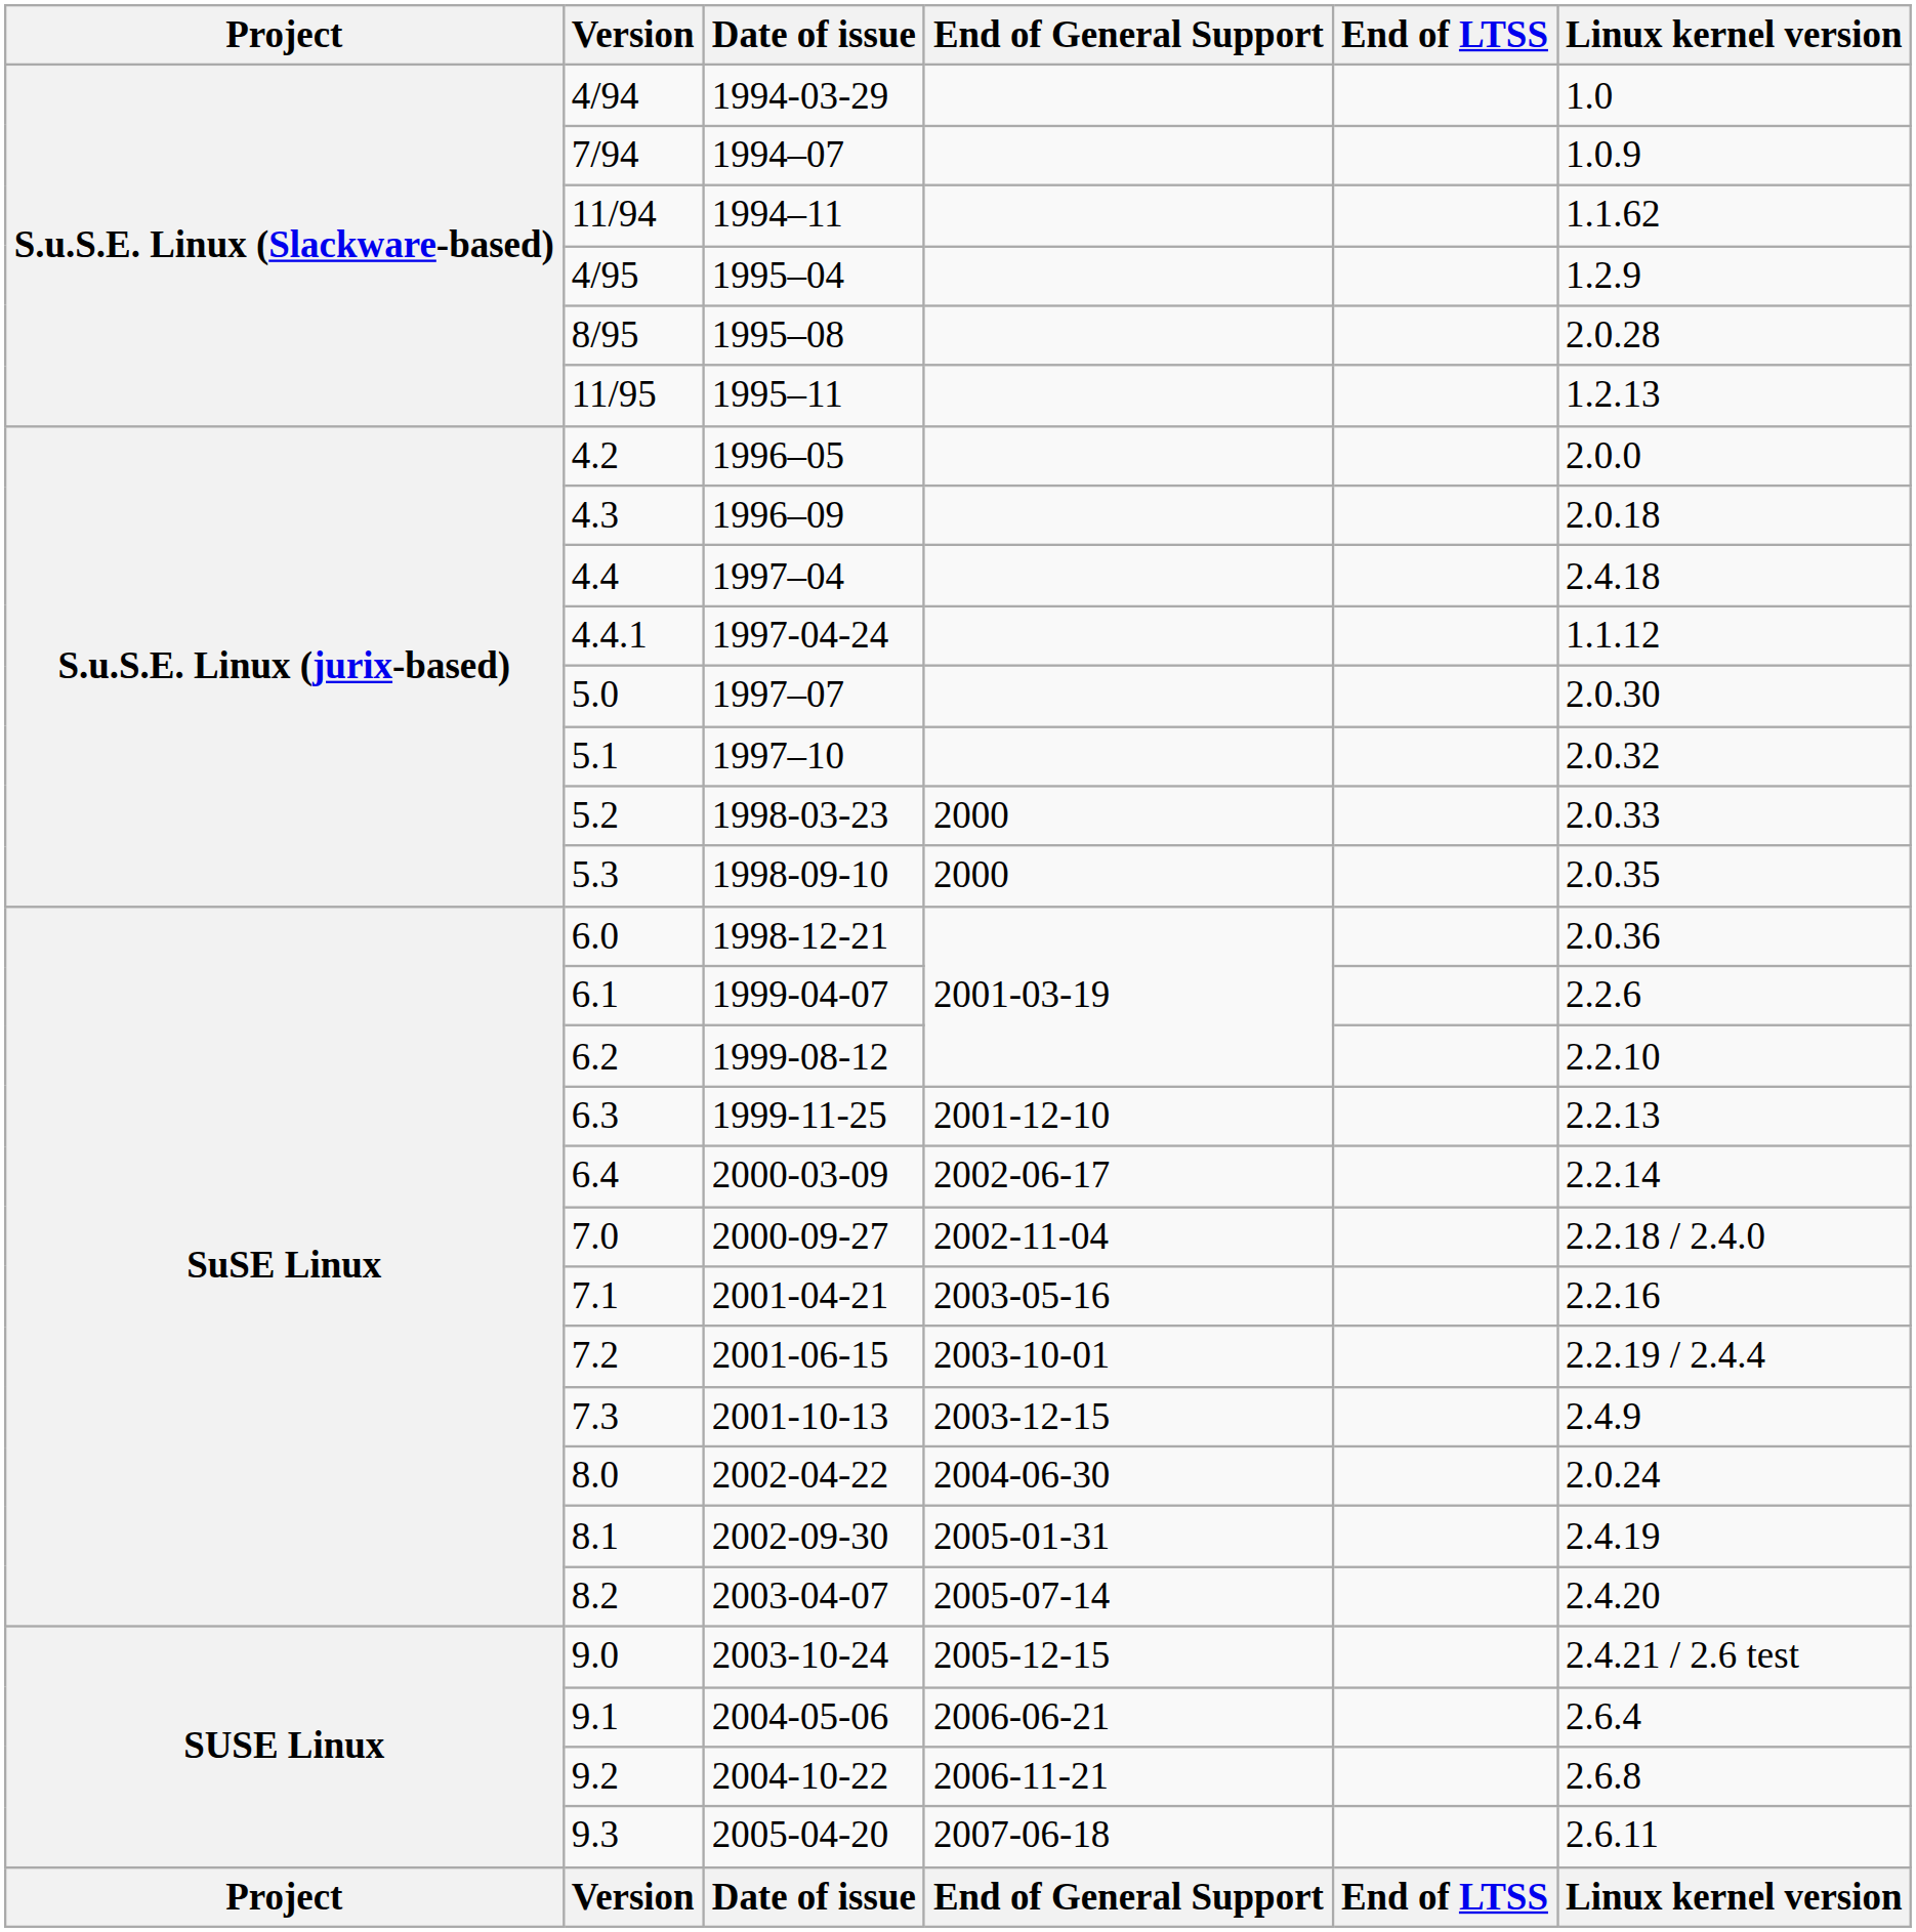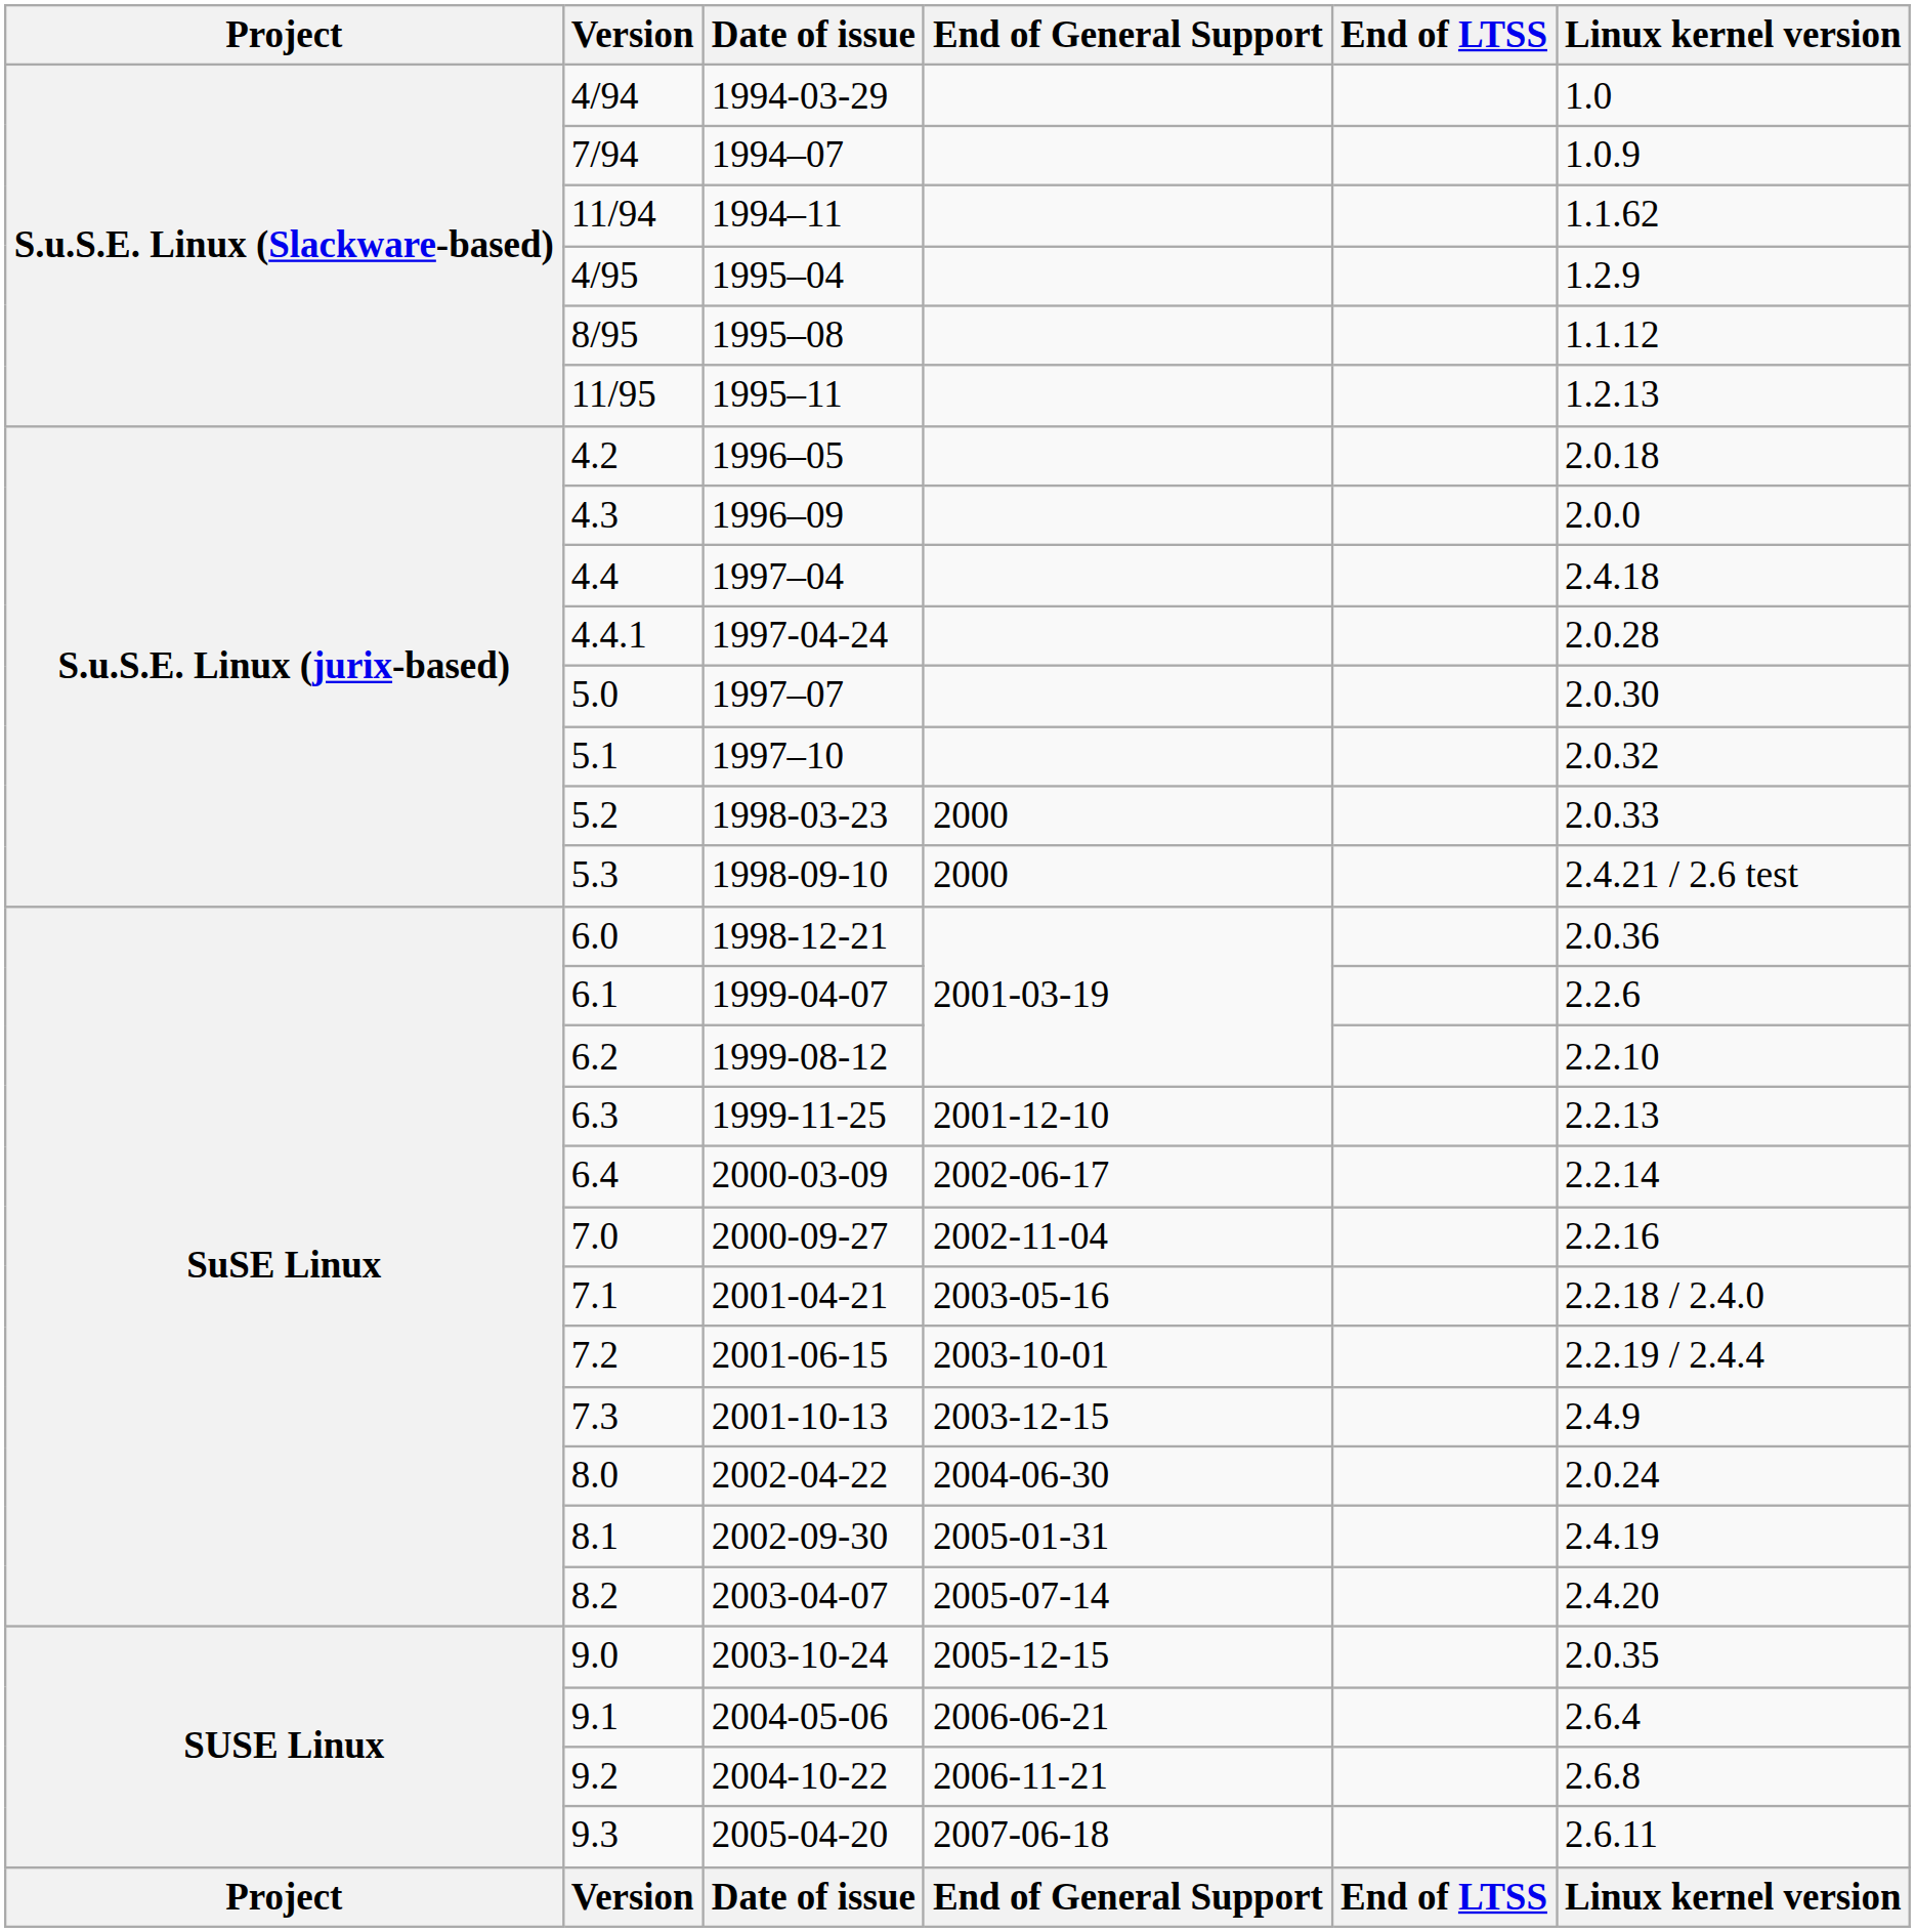8/95 | Linux kernel version: 2.0.28 -> 1.1.12
4.2 | Linux kernel version: 2.0.0 -> 2.0.18
4.3 | Linux kernel version: 2.0.18 -> 2.0.0
4.4.1 | Linux kernel version: 1.1.12 -> 2.0.28
5.3 | Linux kernel version: 2.0.35 -> 2.4.21 / 2.6 test
7.0 | Linux kernel version: 2.2.18 / 2.4.0 -> 2.2.16
7.1 | Linux kernel version: 2.2.16 -> 2.2.18 / 2.4.0
9.0 | Linux kernel version: 2.4.21 / 2.6 test -> 2.0.35
